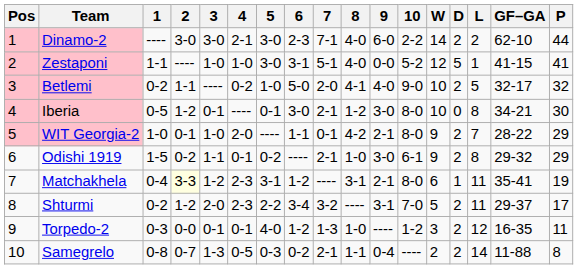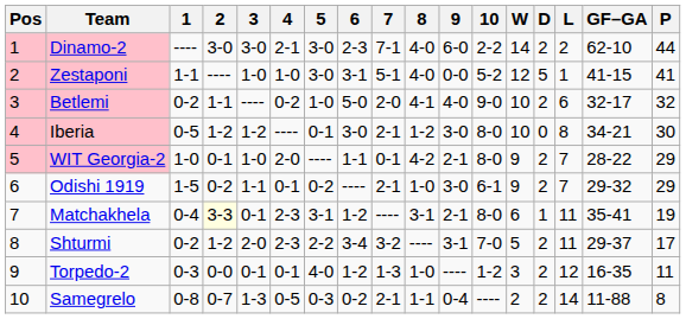Betlemi | L: 5 -> 6
Iberia | 3: 0-1 -> 1-2
Odishi 1919 | L: 8 -> 7
Matchakhela | 3: 1-2 -> 0-1
